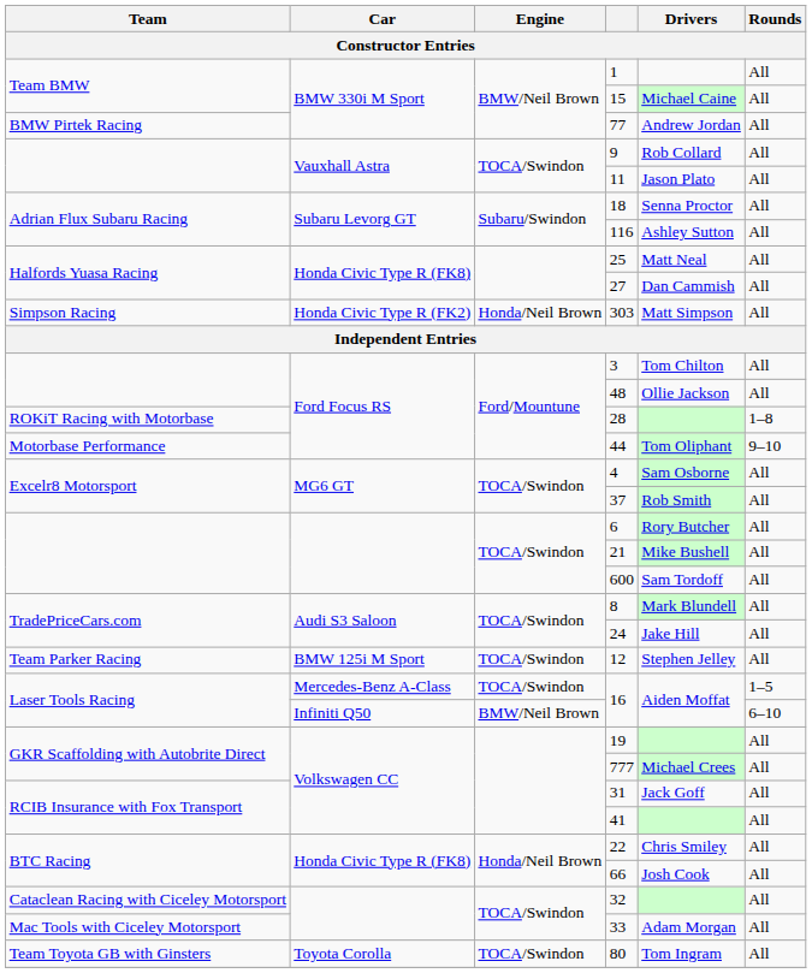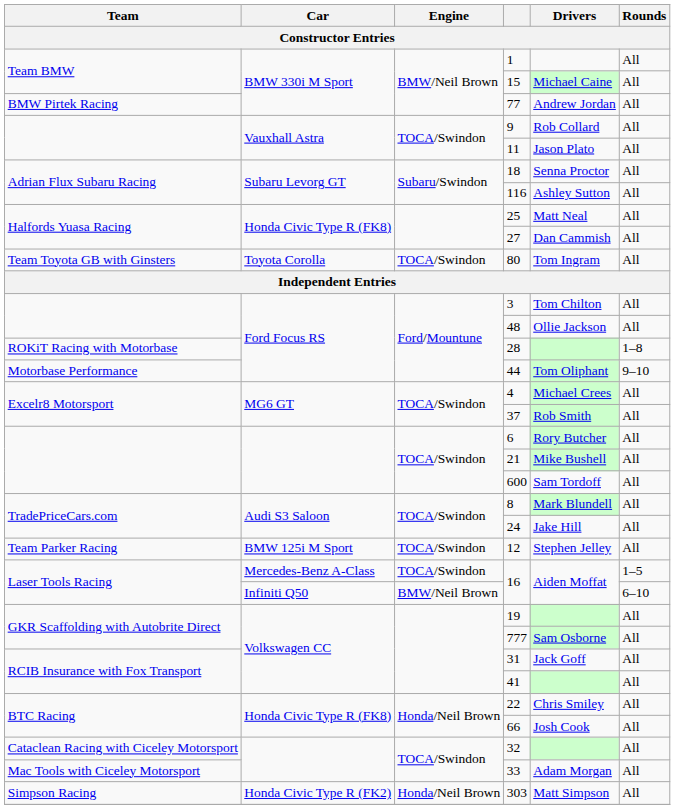rows swapped: 80 <-> 303
4 | Drivers: Sam Osborne -> Michael Crees
777 | Drivers: Michael Crees -> Sam Osborne
